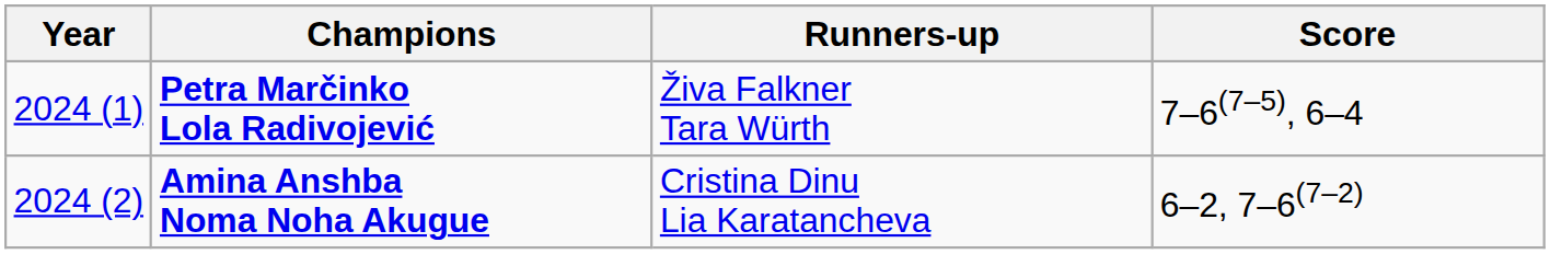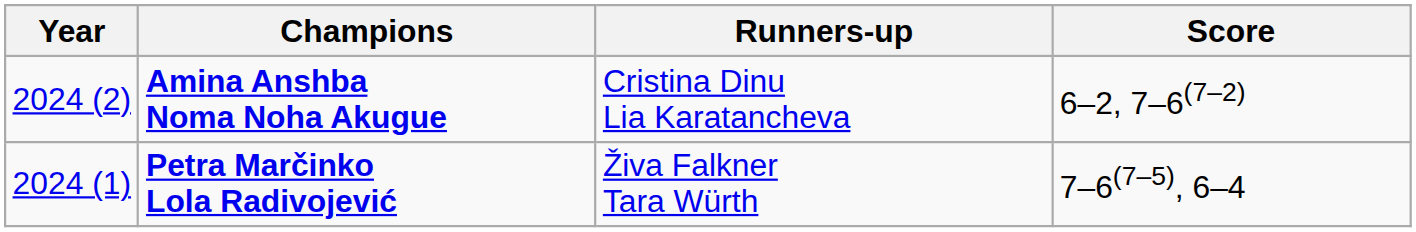rows swapped: Amina Anshba Noma Noha Akugue <-> Petra Marčinko Lola Radivojević
